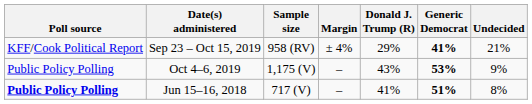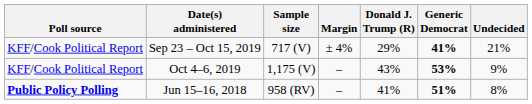Sep 23 – Oct 15, 2019 | Sample size: 958 (RV) -> 717 (V)
Oct 4–6, 2019 | Poll source: Public Policy Polling -> KFF/Cook Political Report
Jun 15–16, 2018 | Sample size: 717 (V) -> 958 (RV)
